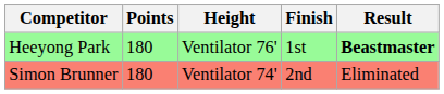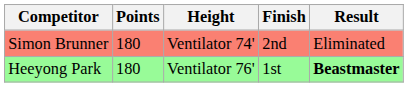rows swapped: Heeyong Park <-> Simon Brunner
